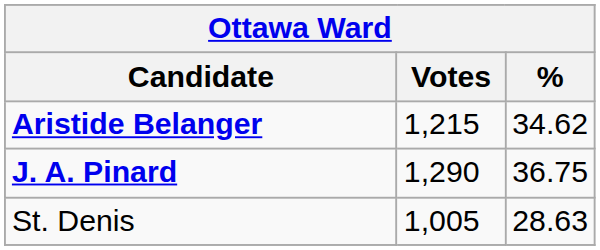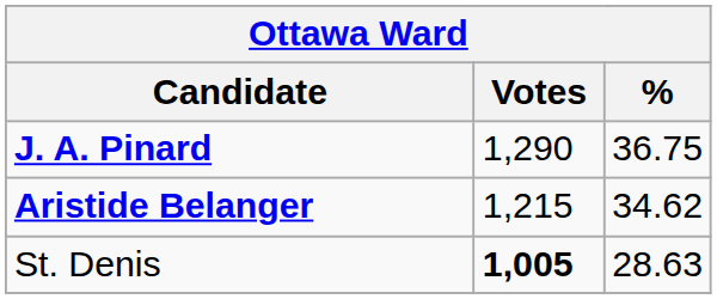rows swapped: J. A. Pinard <-> Aristide Belanger
St. Denis | Votes: normal -> bold
